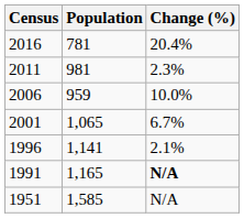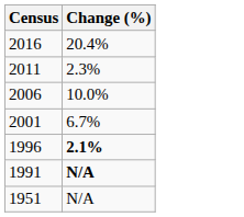- column: Population | 781 | 981 | 959 | 1,065 | 1,141 | 1,165 | 1,585
1996 | Change (%): normal -> bold
